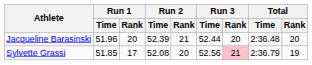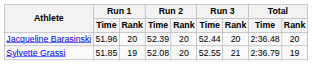Jacqueline Barasinski | Run 2 / Rank: 21 -> 20
Sylvette Grassi | Run 1 / Rank: 17 -> 19
Sylvette Grassi | Run 3 / Time: 52.56 -> 52.55
Sylvette Grassi | Run 3 / Rank: pink background -> no background
